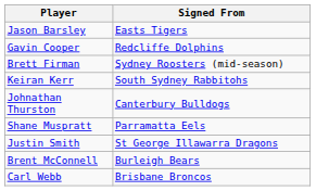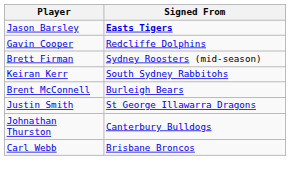Jason Barsley | Signed From: normal -> bold
rows swapped: Brent McConnell <-> Johnathan Thurston
- row: Shane Muspratt | Parramatta Eels
